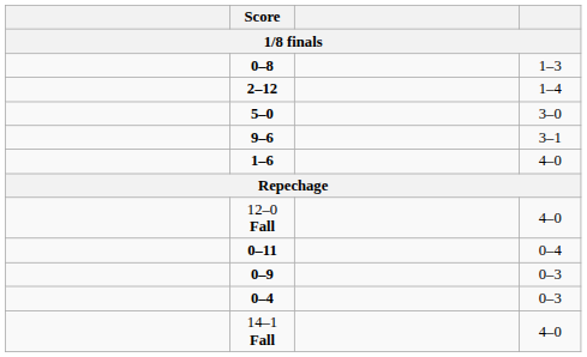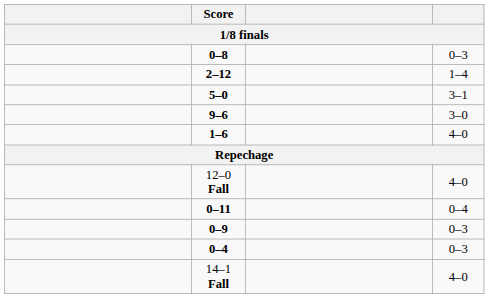0–8 | column 4: 1–3 -> 0–3
5–0 | column 4: 3–0 -> 3–1
9–6 | column 4: 3–1 -> 3–0
